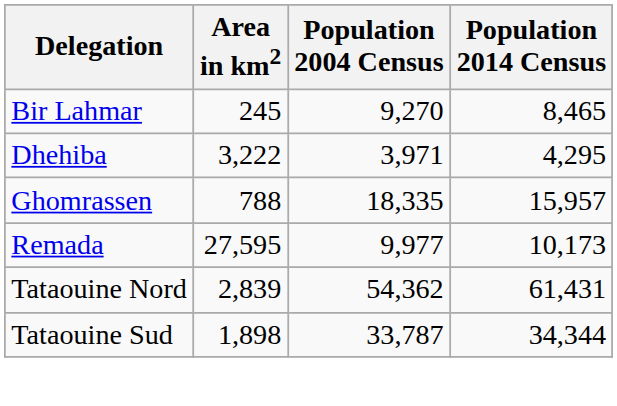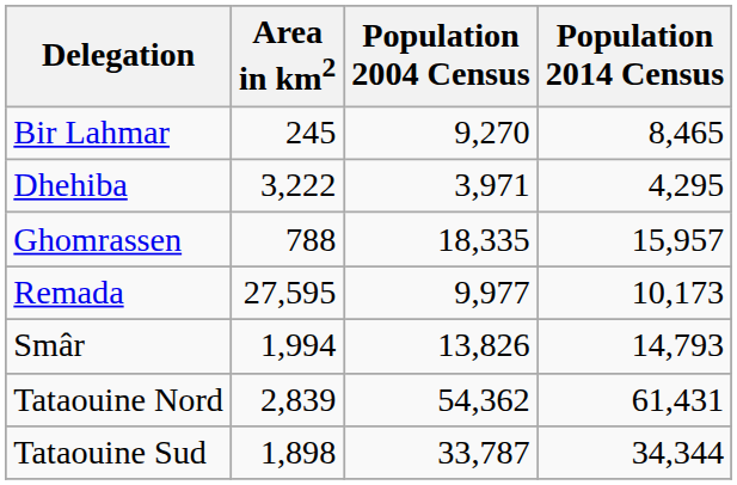+ row: Smâr | 1,994 | 13,826 | 14,793
